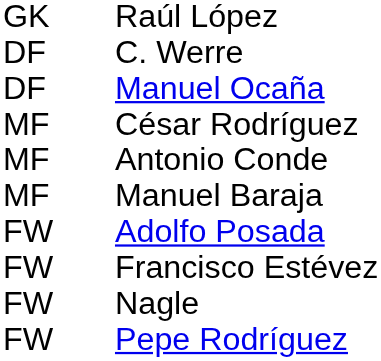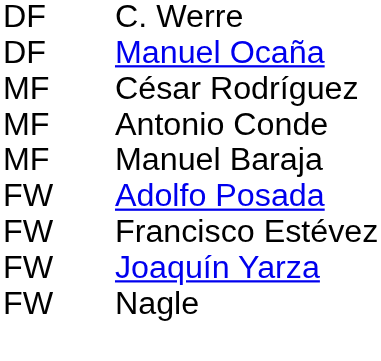- row: GK | Raúl López
+ row: FW | Joaquín Yarza
- row: FW | Pepe Rodríguez
